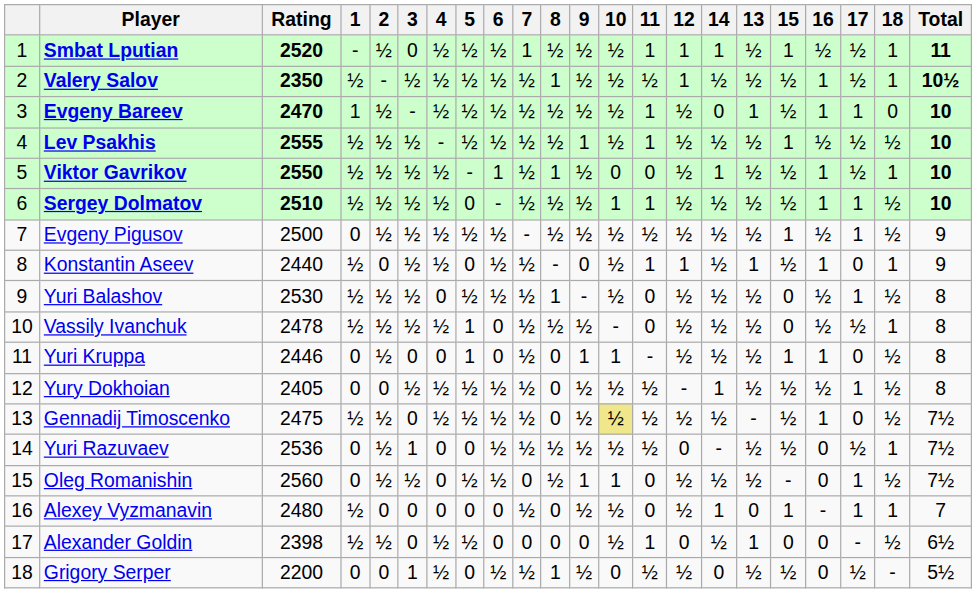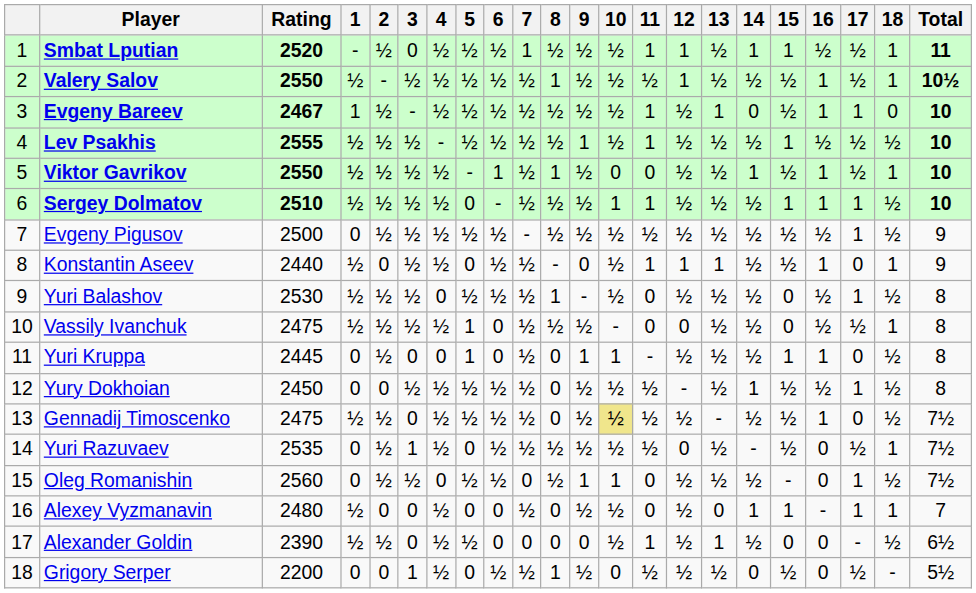columns swapped: 13 <-> 14
Valery Salov | Rating: 2350 -> 2550
Evgeny Bareev | Rating: 2470 -> 2467
Sergey Dolmatov | 15: ½ -> 1
Evgeny Pigusov | 15: 1 -> ½
Vassily Ivanchuk | Rating: 2478 -> 2475
Vassily Ivanchuk | 12: ½ -> 0
Yuri Kruppa | Rating: 2446 -> 2445
Yury Dokhoian | Rating: 2405 -> 2450
Yuri Razuvaev | Rating: 2536 -> 2535
Yuri Razuvaev | 4: 0 -> ½
Alexey Vyzmanavin | 4: 0 -> ½
Alexander Goldin | Rating: 2398 -> 2390
Alexander Goldin | 12: 0 -> ½
